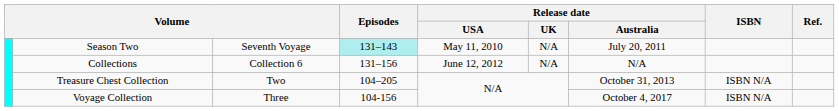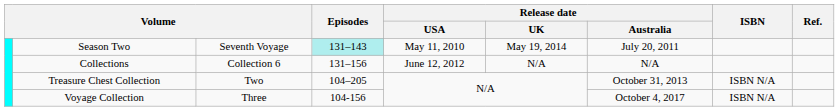Season Two | Release date / UK: N/A -> May 19, 2014
